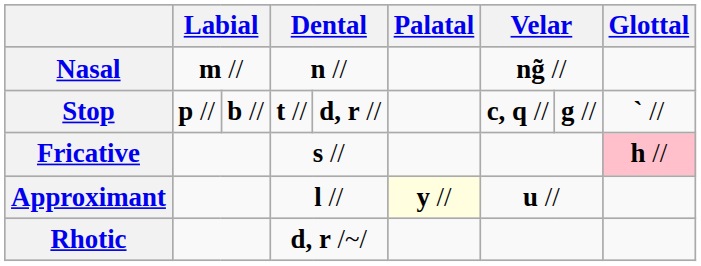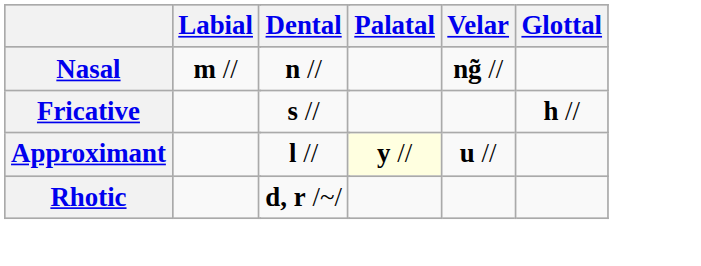- row: Stop | p // | b // | t // | d, r // | c, q // | g // | ` //
Fricative | Glottal: pink background -> no background
